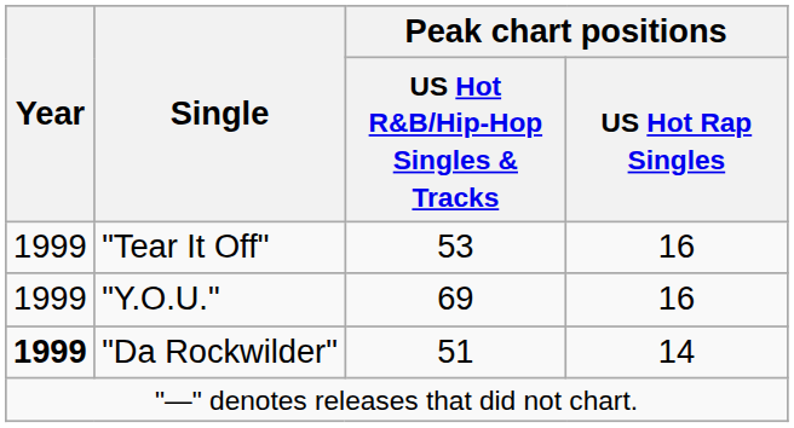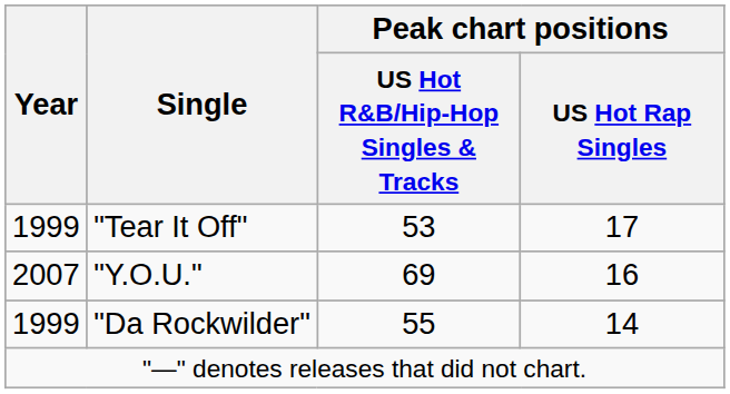"Tear It Off" | Peak chart positions / US Hot Rap Singles: 16 -> 17
"Y.O.U." | Year: 1999 -> 2007
"Da Rockwilder" | Year: bold -> normal
"Da Rockwilder" | Peak chart positions / US Hot R&B/Hip-Hop Singles & Tracks: 51 -> 55
